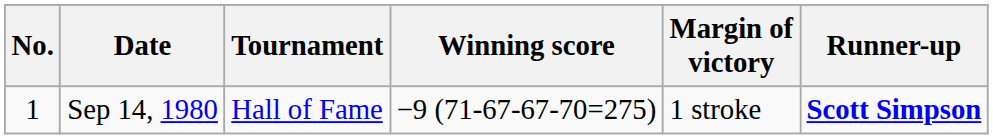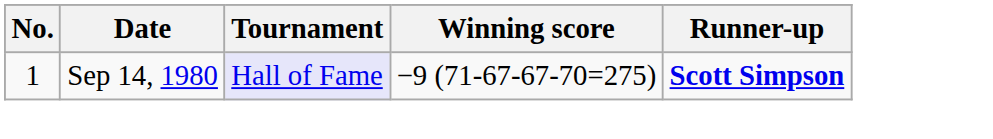- column: Margin of victory | 1 stroke
Sep 14, 1980 | Tournament: no background -> lavender background
